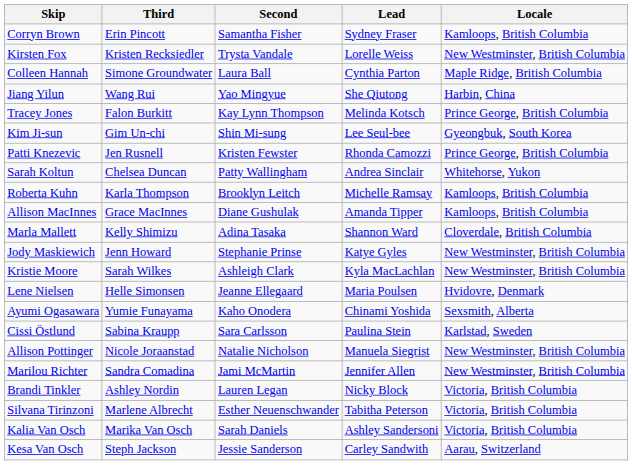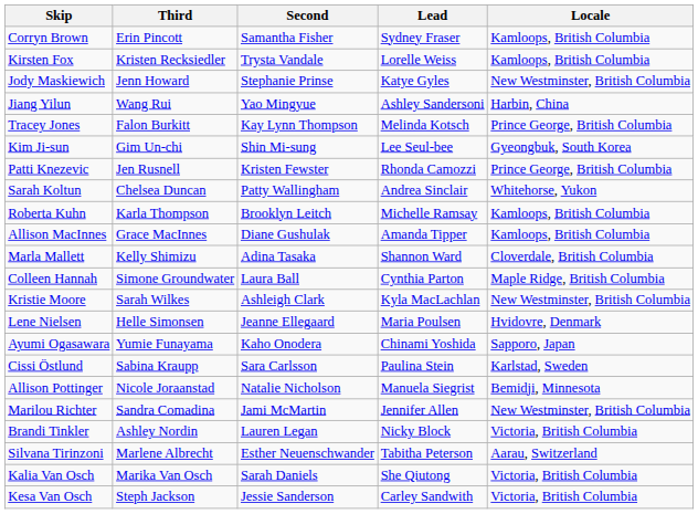Kirsten Fox | Locale: New Westminster, British Columbia -> Kamloops, British Columbia
rows swapped: Colleen Hannah <-> Jody Maskiewich
Jiang Yilun | Lead: She Qiutong -> Ashley Sandersoni
Ayumi Ogasawara | Locale: Sexsmith, Alberta -> Sapporo, Japan
Allison Pottinger | Locale: New Westminster, British Columbia -> Bemidji, Minnesota
Silvana Tirinzoni | Locale: Victoria, British Columbia -> Aarau, Switzerland
Kalia Van Osch | Lead: Ashley Sandersoni -> She Qiutong
Kesa Van Osch | Locale: Aarau, Switzerland -> Victoria, British Columbia
